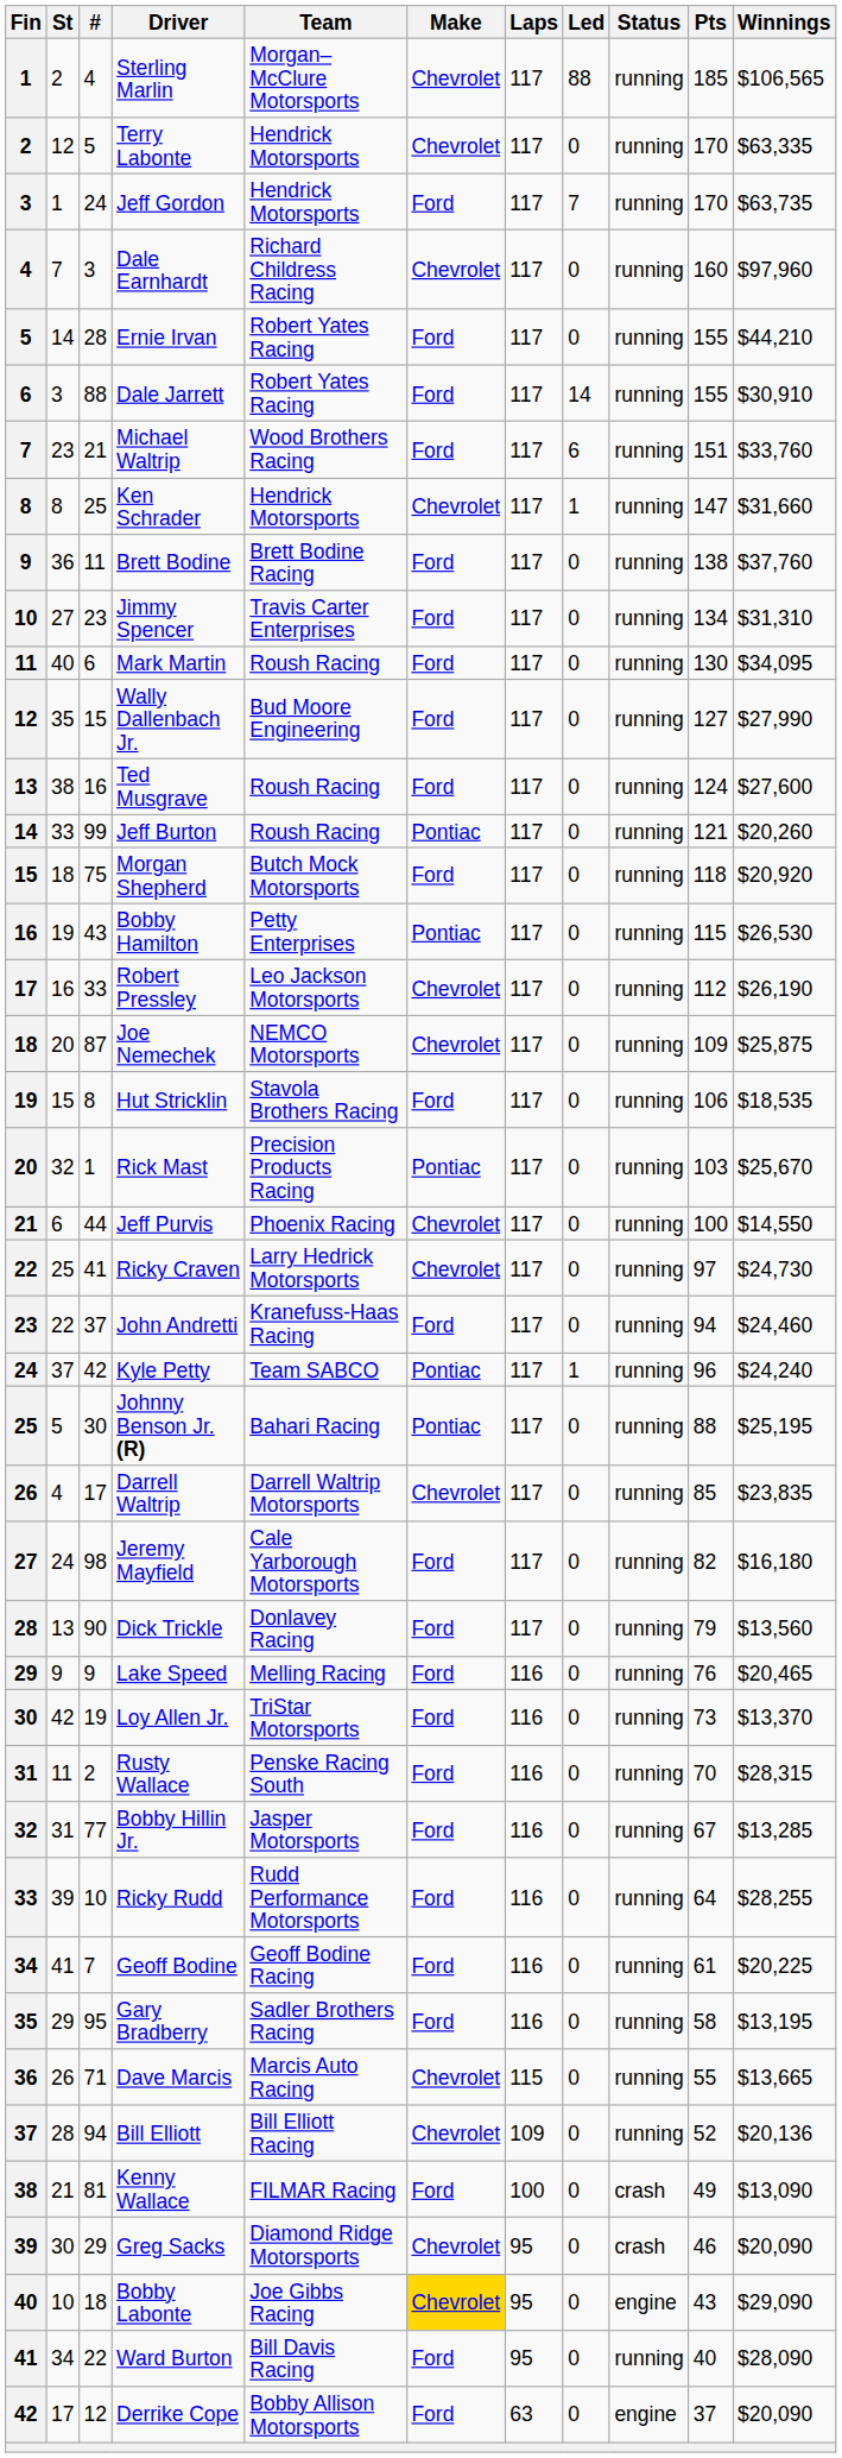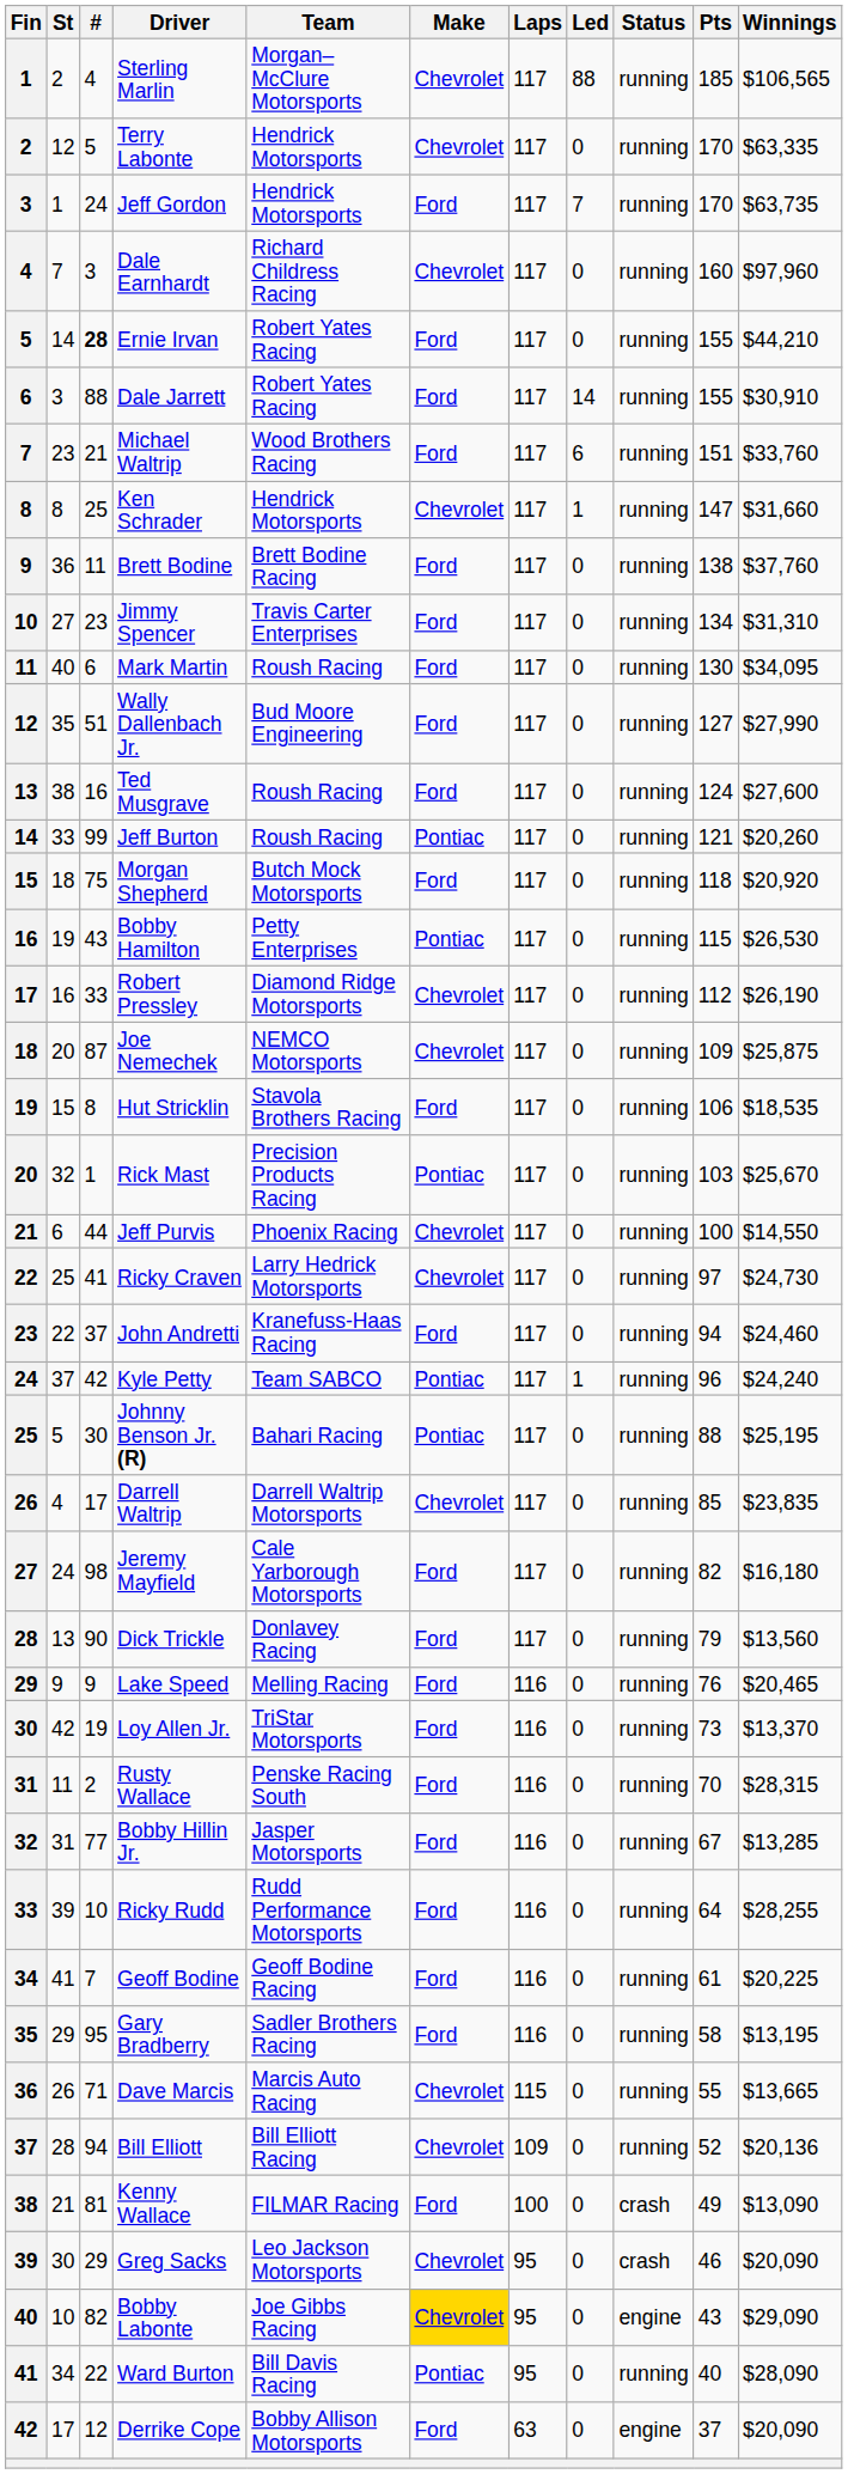Ernie Irvan | #: normal -> bold
Wally Dallenbach Jr. | #: 15 -> 51
Robert Pressley | Team: Leo Jackson Motorsports -> Diamond Ridge Motorsports
Greg Sacks | Team: Diamond Ridge Motorsports -> Leo Jackson Motorsports
Bobby Labonte | #: 18 -> 82
Ward Burton | Make: Ford -> Pontiac
